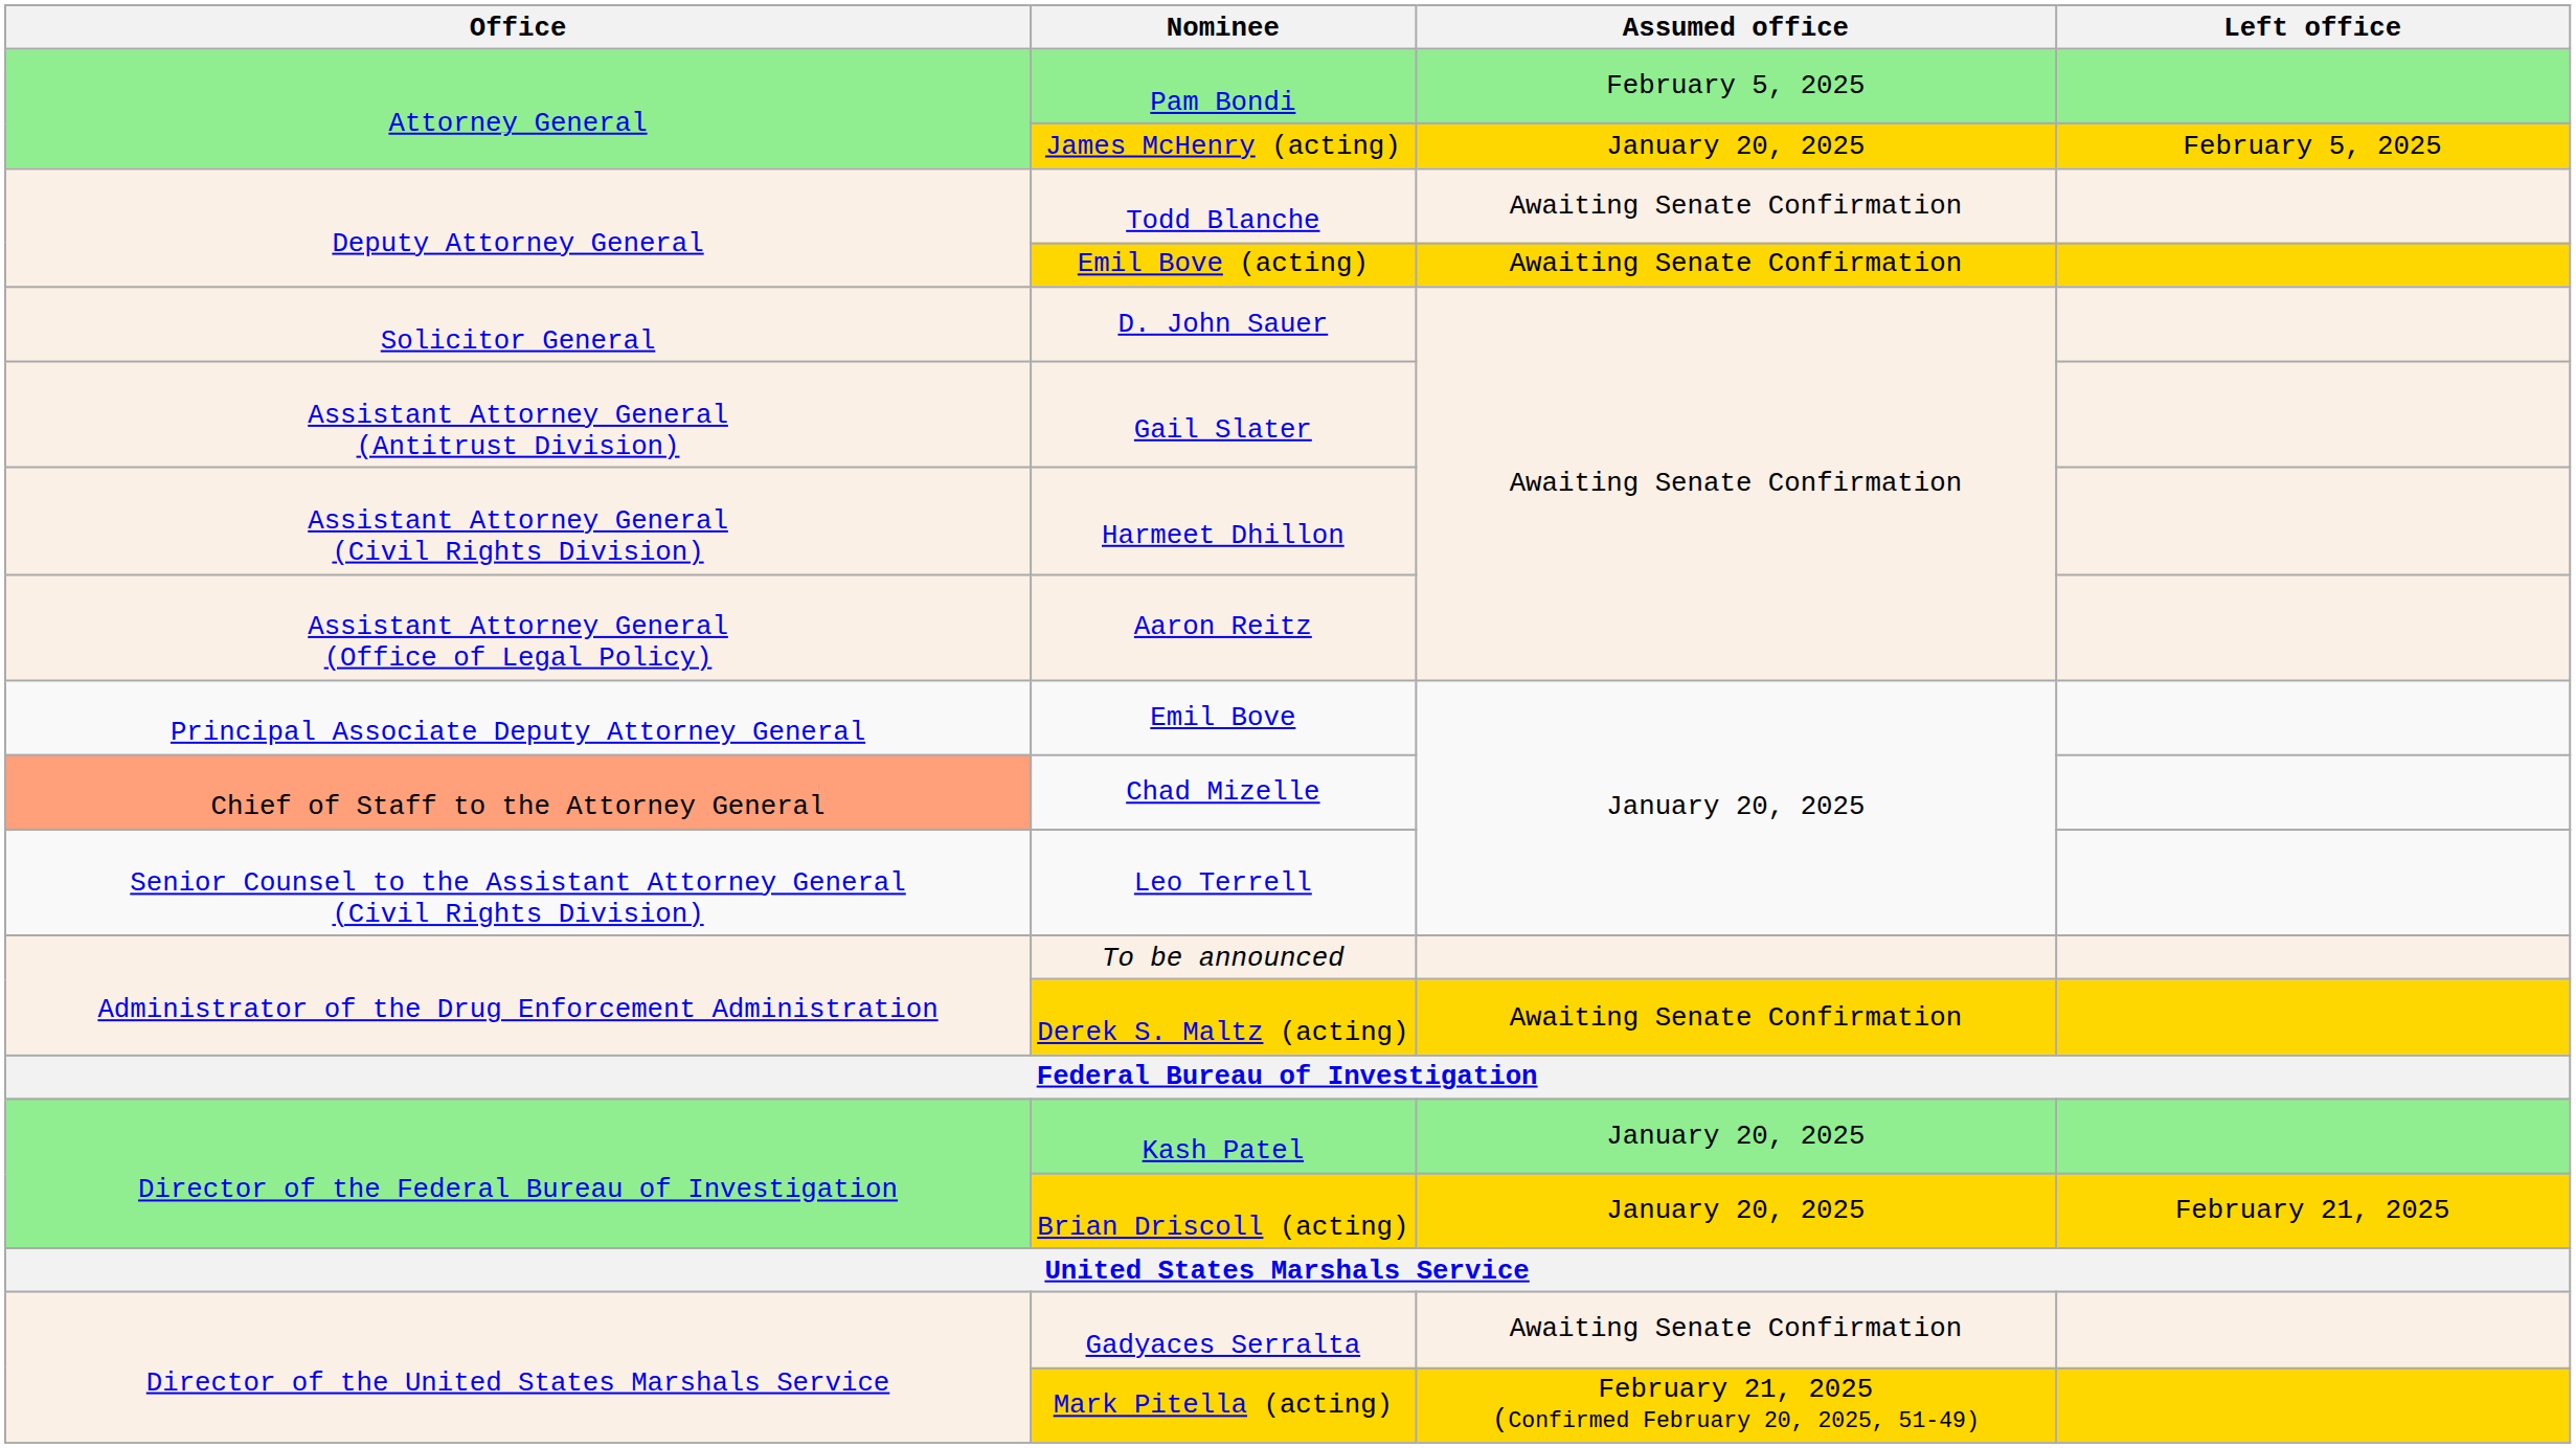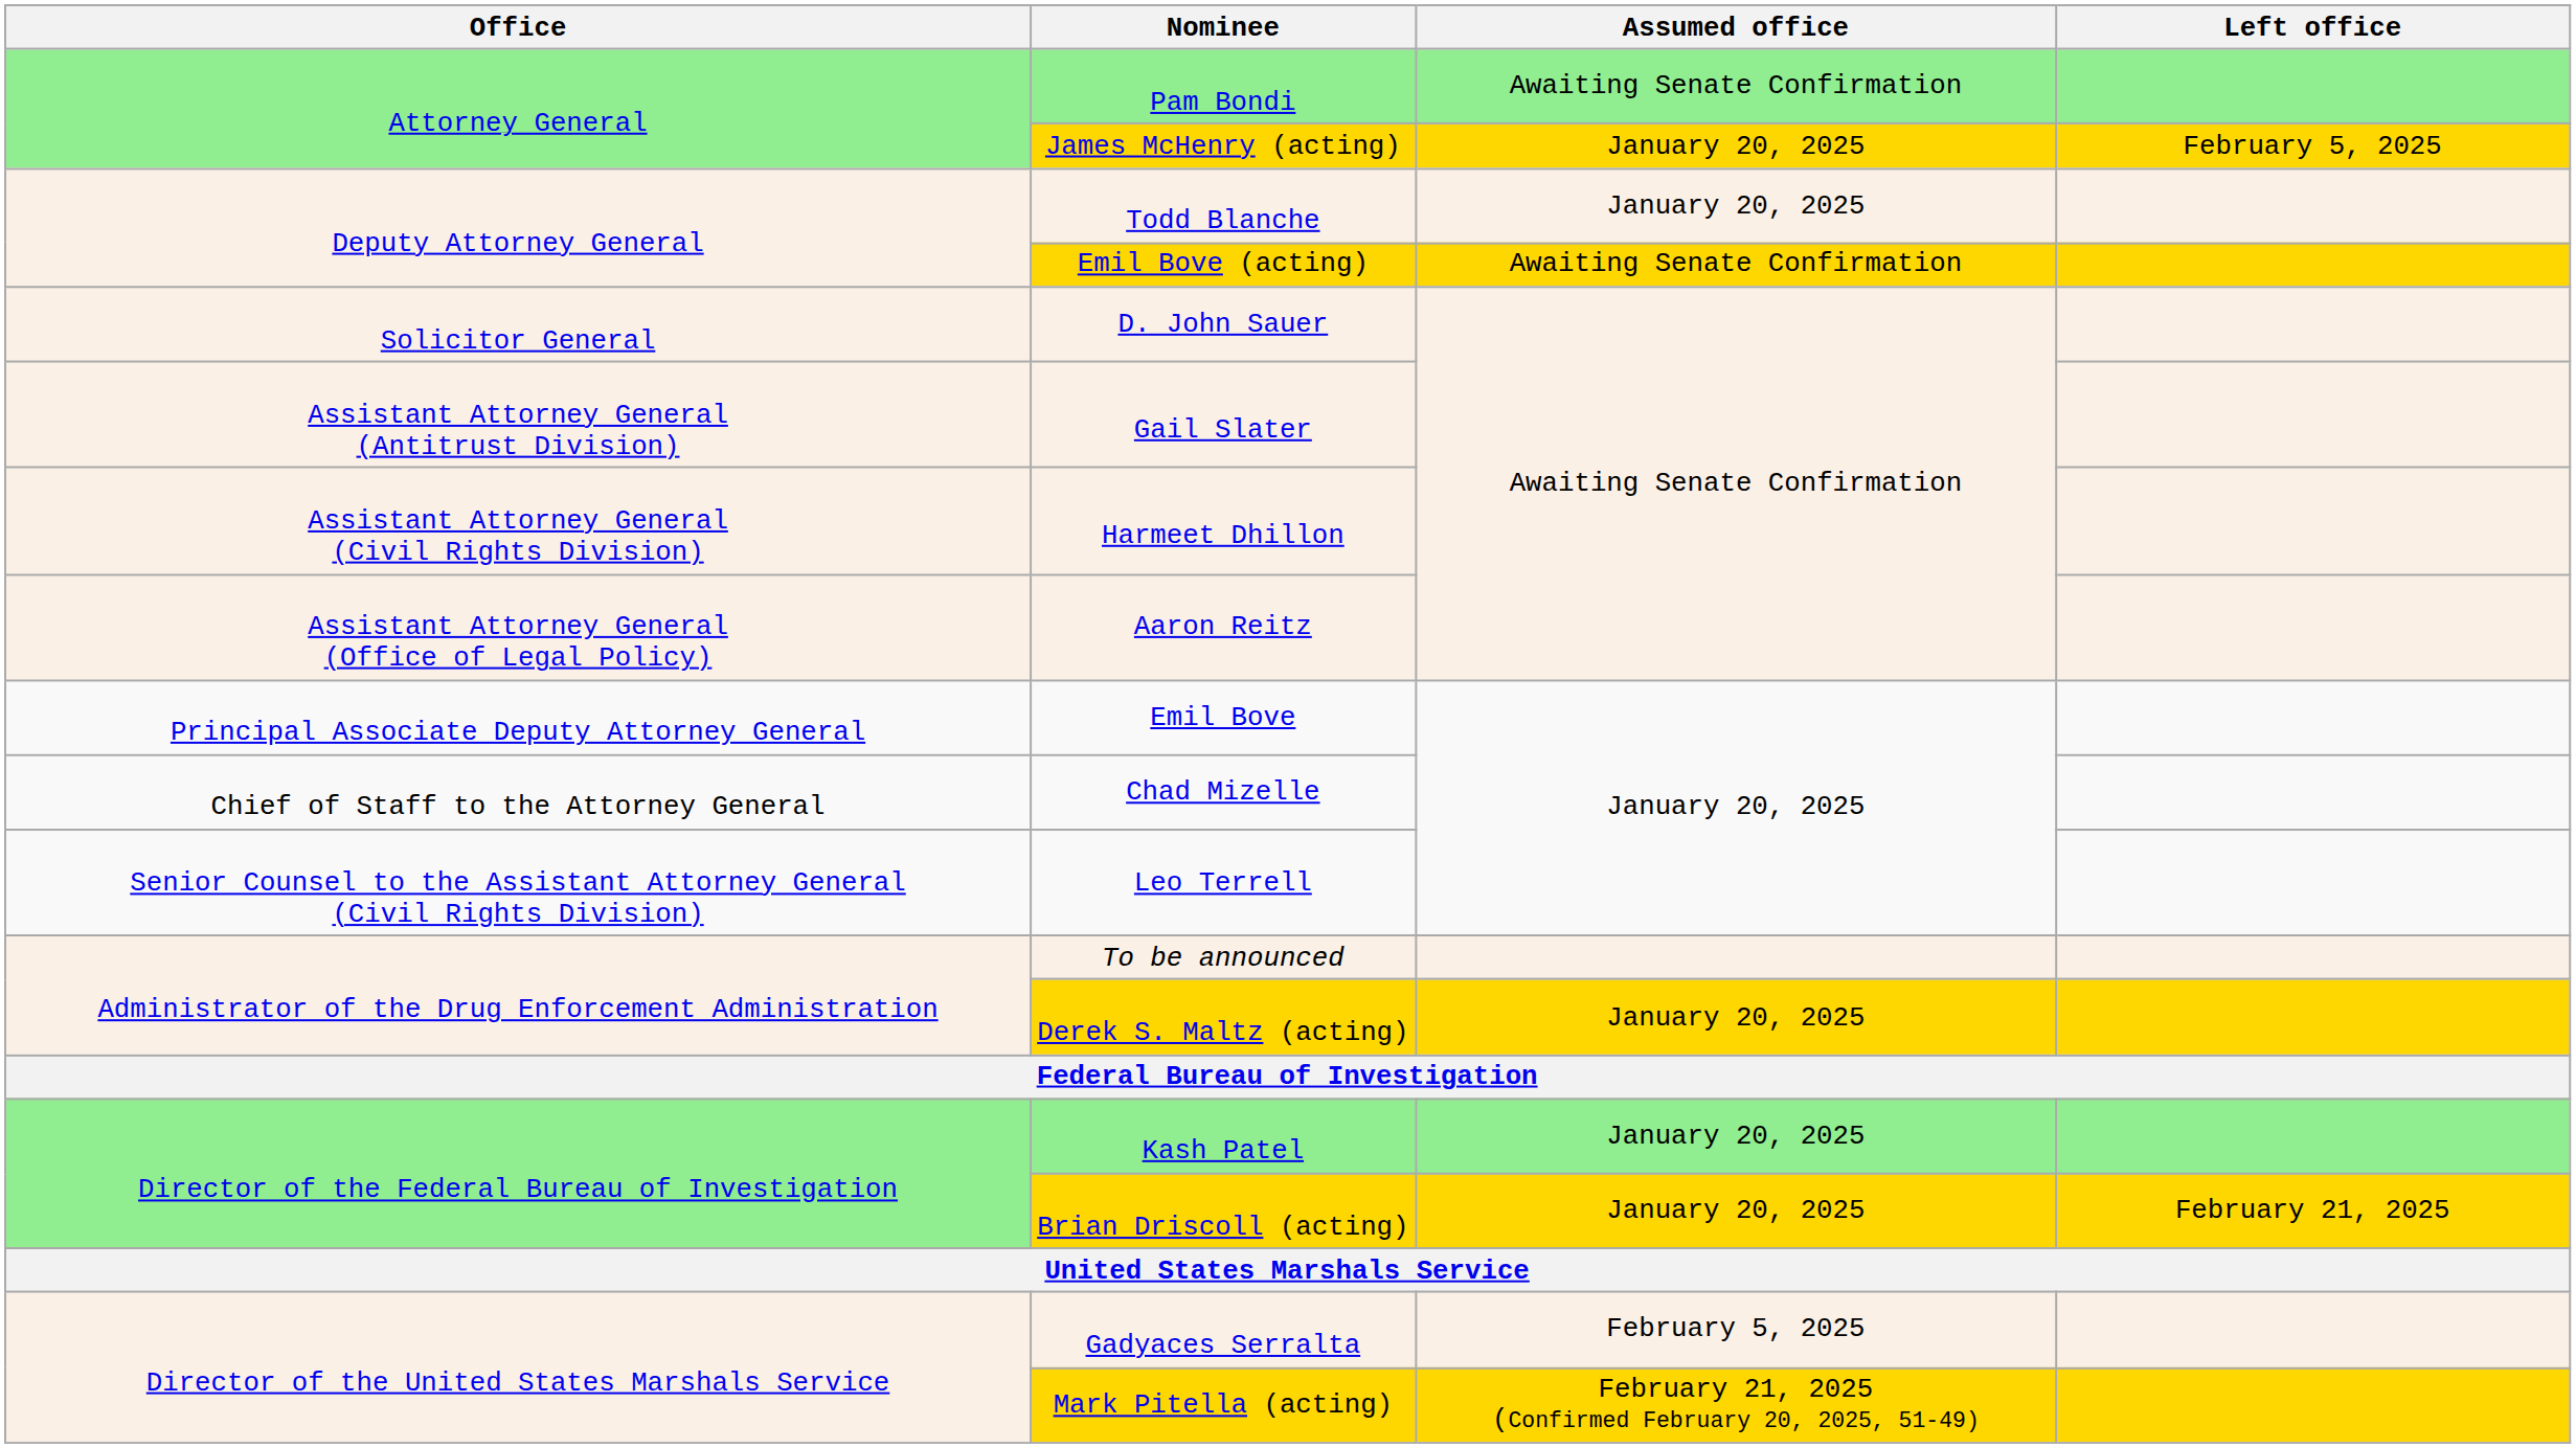Pam Bondi | Assumed office: February 5, 2025 -> Awaiting Senate Confirmation
Todd Blanche | Assumed office: Awaiting Senate Confirmation -> January 20, 2025
Chad Mizelle | Office: lightsalmon background -> no background
Derek S. Maltz (acting) | Assumed office: Awaiting Senate Confirmation -> January 20, 2025
Gadyaces Serralta | Assumed office: Awaiting Senate Confirmation -> February 5, 2025
